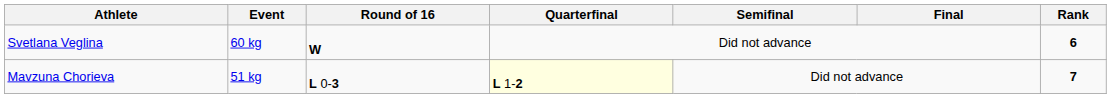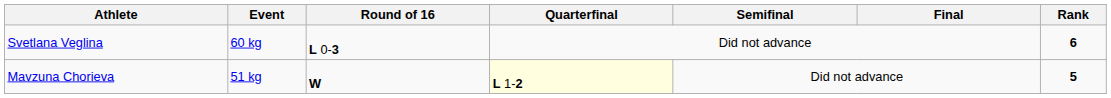Svetlana Veglina | Round of 16: W -> L 0-3
Mavzuna Chorieva | Round of 16: L 0-3 -> W
Mavzuna Chorieva | Rank: 7 -> 5
